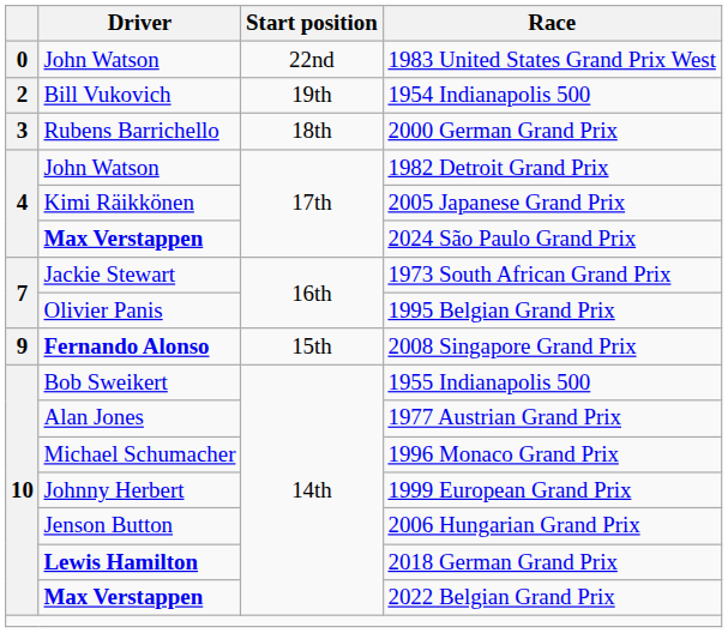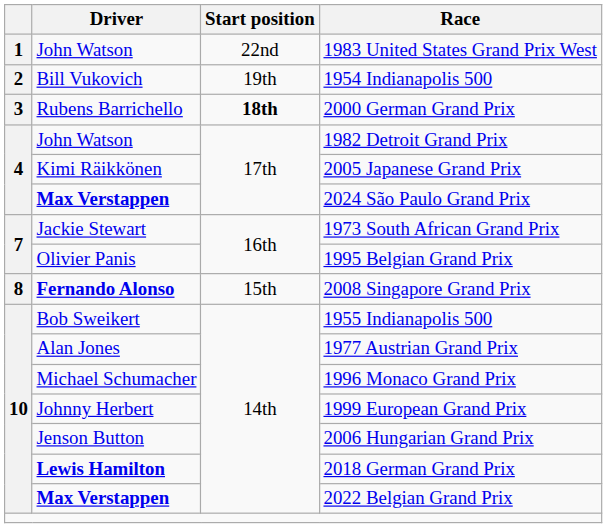1983 United States Grand Prix West | column 1: 0 -> 1
2000 German Grand Prix | Start position: normal -> bold
2008 Singapore Grand Prix | column 1: 9 -> 8
